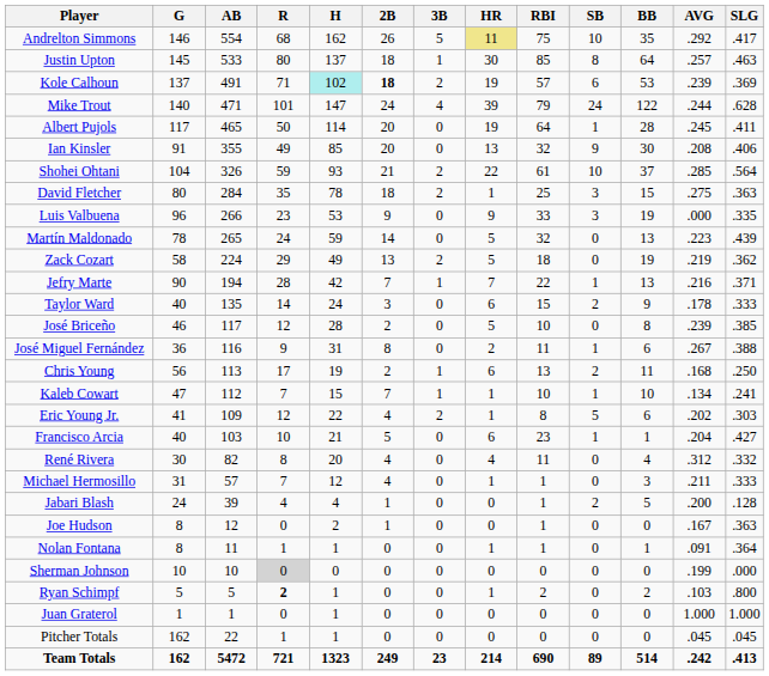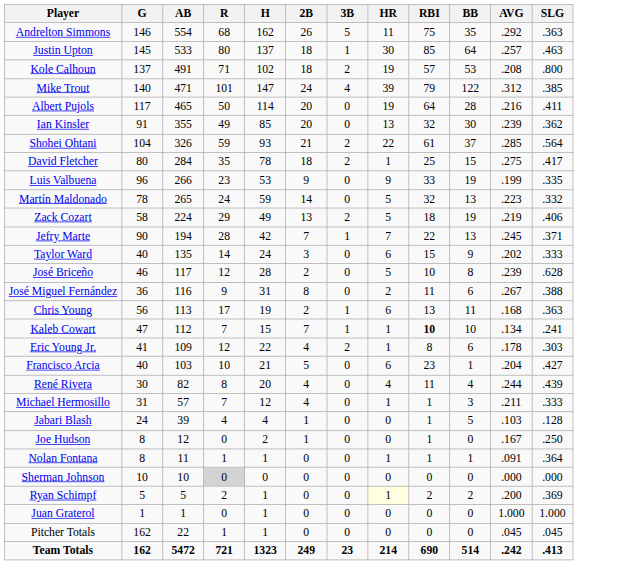- column: SB | 10 | 8 | 6 | 24 | 1 | 9 | 10 | 3 | 3 | 0 | 0 | 1 | 2 | 0 | 1 | 2 | 1 | 5 | 1 | 0 | 0 | 2 | 0 | 0 | 0 | 0 | 0 | 0 | 89
Andrelton Simmons | HR: khaki background -> no background
Andrelton Simmons | SLG: .417 -> .363
Kole Calhoun | H: paleturquoise background -> no background
Kole Calhoun | 2B: bold -> normal
Kole Calhoun | AVG: .239 -> .208
Kole Calhoun | SLG: .369 -> .800
Mike Trout | AVG: .244 -> .312
Mike Trout | SLG: .628 -> .385
Albert Pujols | AVG: .245 -> .216
Ian Kinsler | AVG: .208 -> .239
Ian Kinsler | SLG: .406 -> .362
David Fletcher | SLG: .363 -> .417
Luis Valbuena | AVG: .000 -> .199
Martín Maldonado | SLG: .439 -> .332
Zack Cozart | SLG: .362 -> .406
Jefry Marte | AVG: .216 -> .245
Taylor Ward | AVG: .178 -> .202
José Briceño | SLG: .385 -> .628
Chris Young | SLG: .250 -> .363
Kaleb Cowart | RBI: normal -> bold
Eric Young Jr. | AVG: .202 -> .178
René Rivera | AVG: .312 -> .244
René Rivera | SLG: .332 -> .439
Jabari Blash | AVG: .200 -> .103
Joe Hudson | SLG: .363 -> .250
Sherman Johnson | AVG: .199 -> .000
Ryan Schimpf | R: bold -> normal
Ryan Schimpf | HR: no background -> lightyellow background
Ryan Schimpf | AVG: .103 -> .200
Ryan Schimpf | SLG: .800 -> .369
